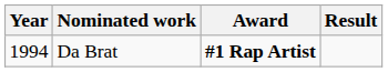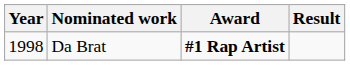Da Brat | Year: 1994 -> 1998
